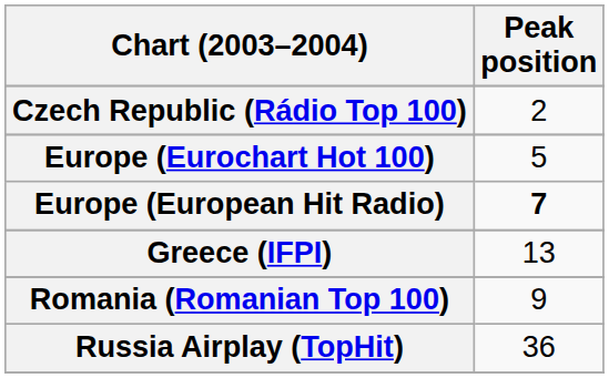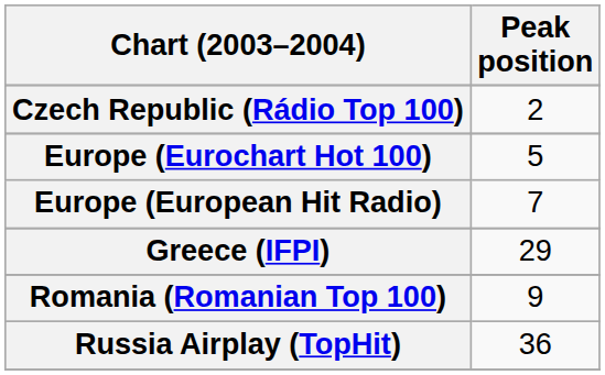Europe (European Hit Radio) | Peak position: bold -> normal
Greece (IFPI) | Peak position: 13 -> 29
